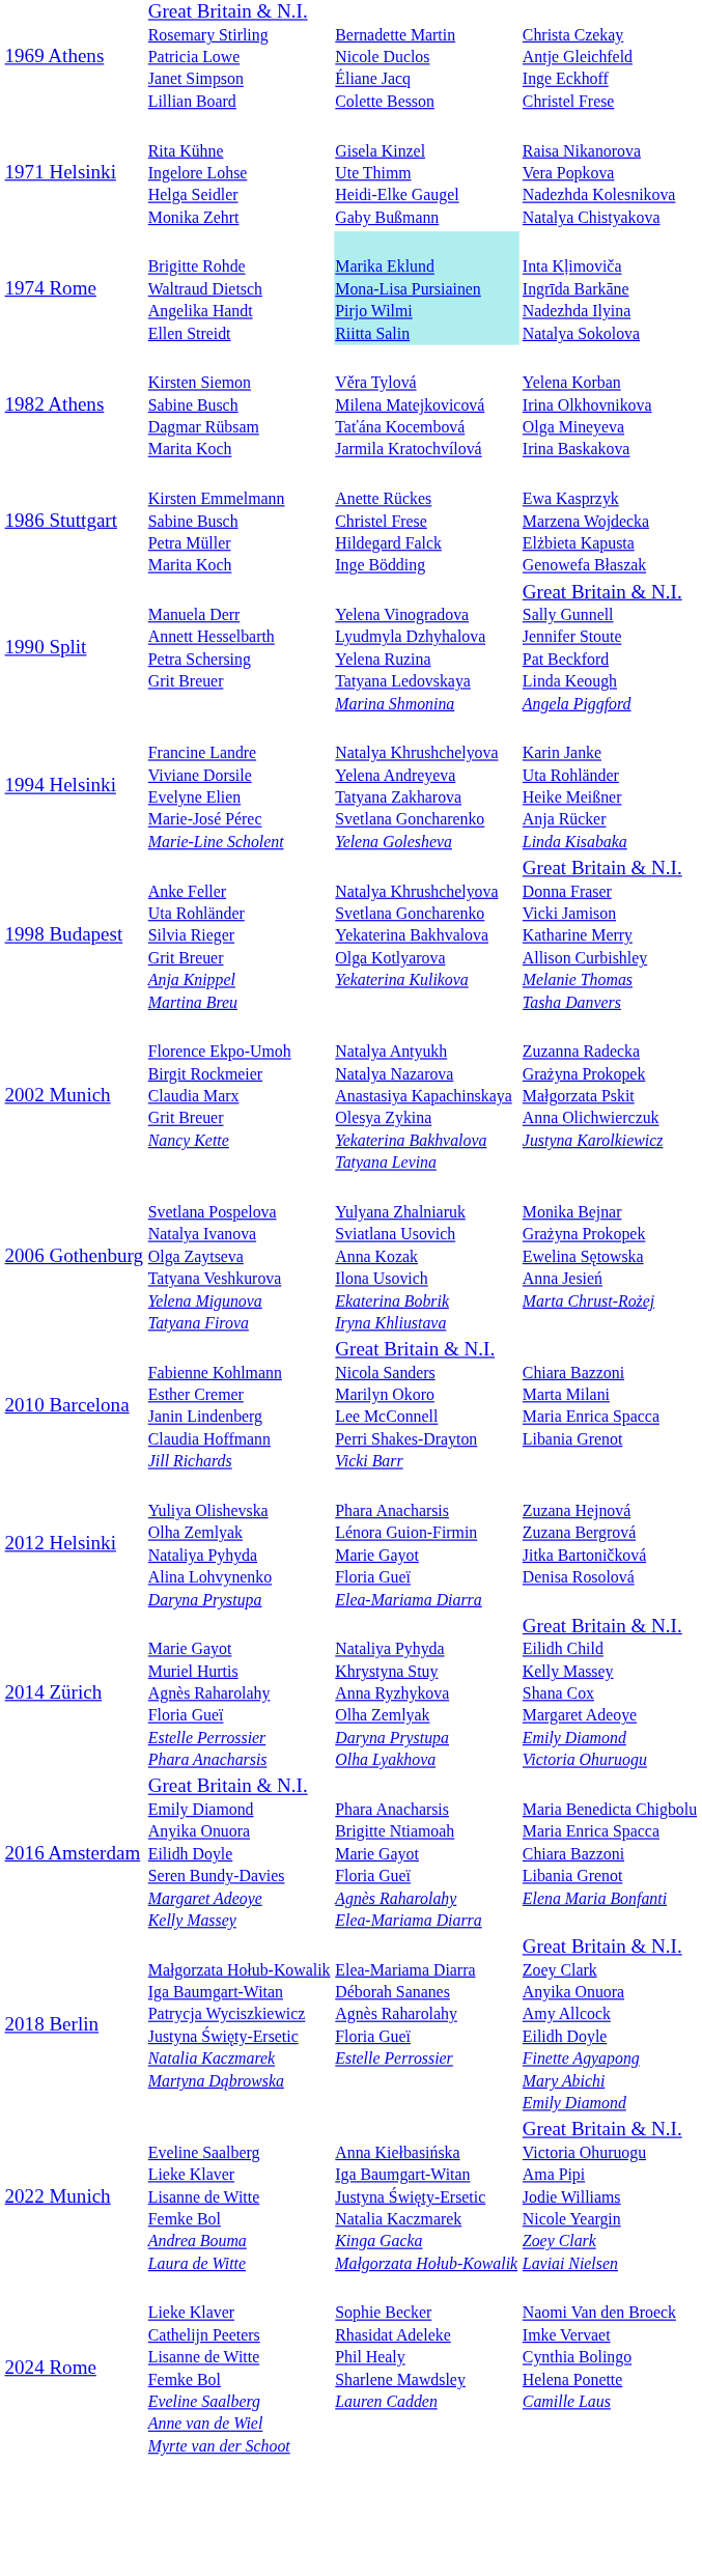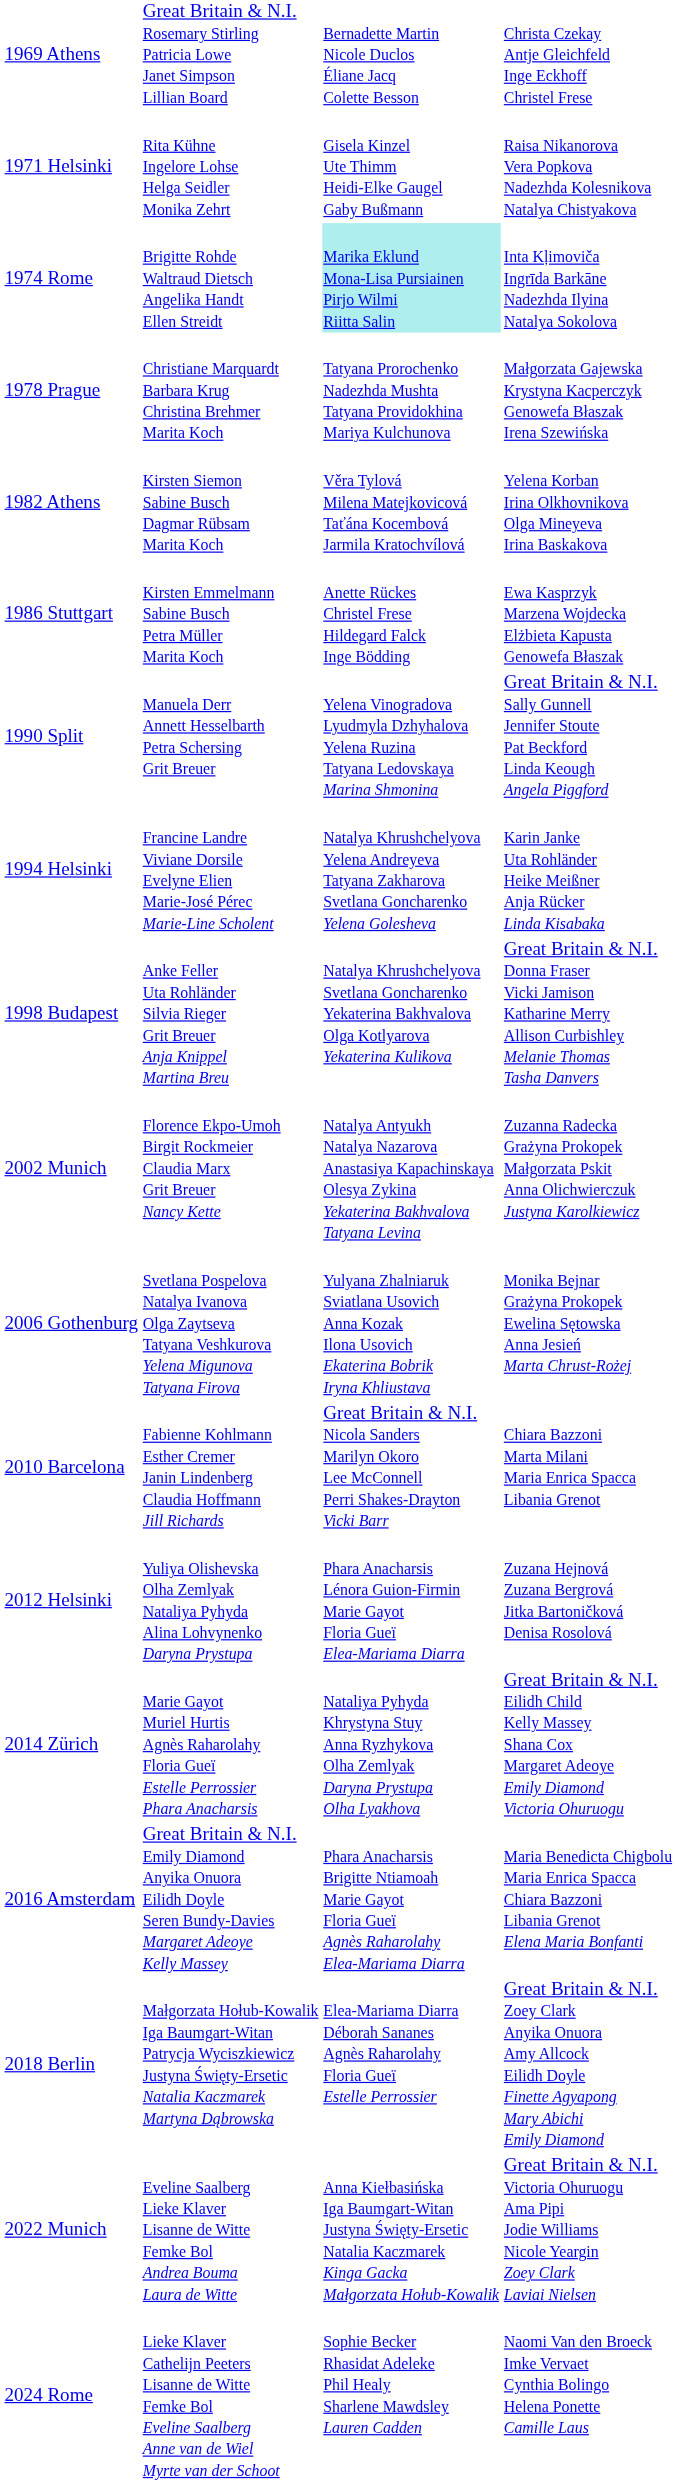+ row: 1978 Prague | Christiane Marquardt Barbara Krug Christina Brehmer Marita Koch | Tatyana Prorochenko Nadezhda Mushta Tatyana Providokhina Mariya Kulchunova | Małgorzata Gajewska Krystyna Kacperczyk Genowefa Błaszak Irena Szewińska
